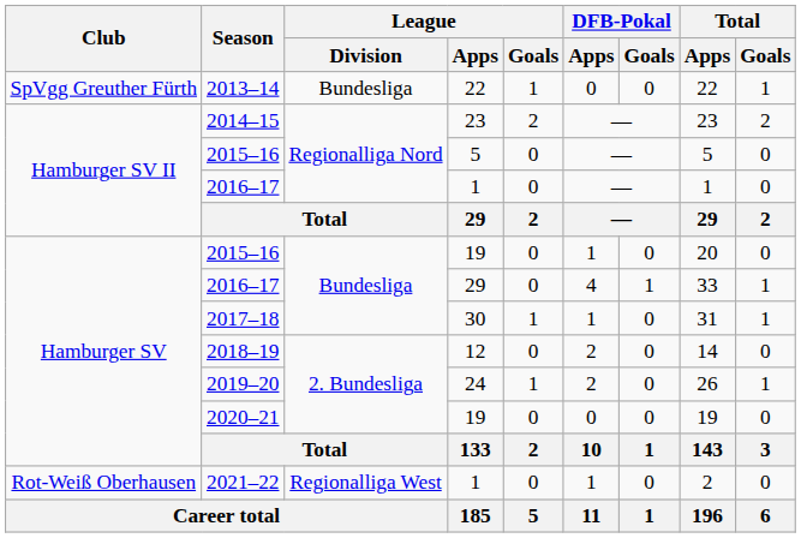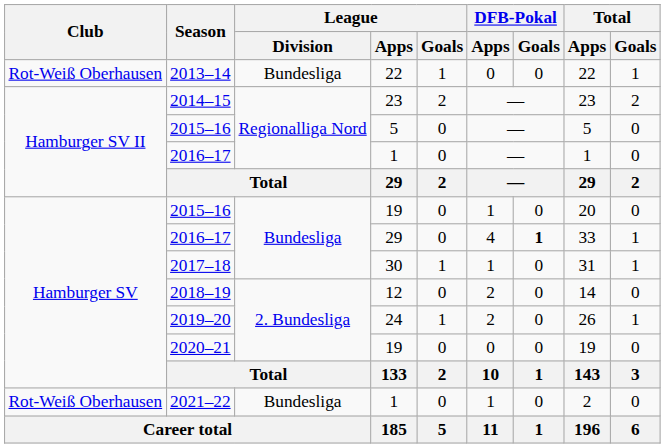2013–14 | Club: SpVgg Greuther Fürth -> Rot-Weiß Oberhausen
2016–17 / 29 | DFB-Pokal / Goals: normal -> bold
2021–22 | League / Division: Regionalliga West -> Bundesliga
